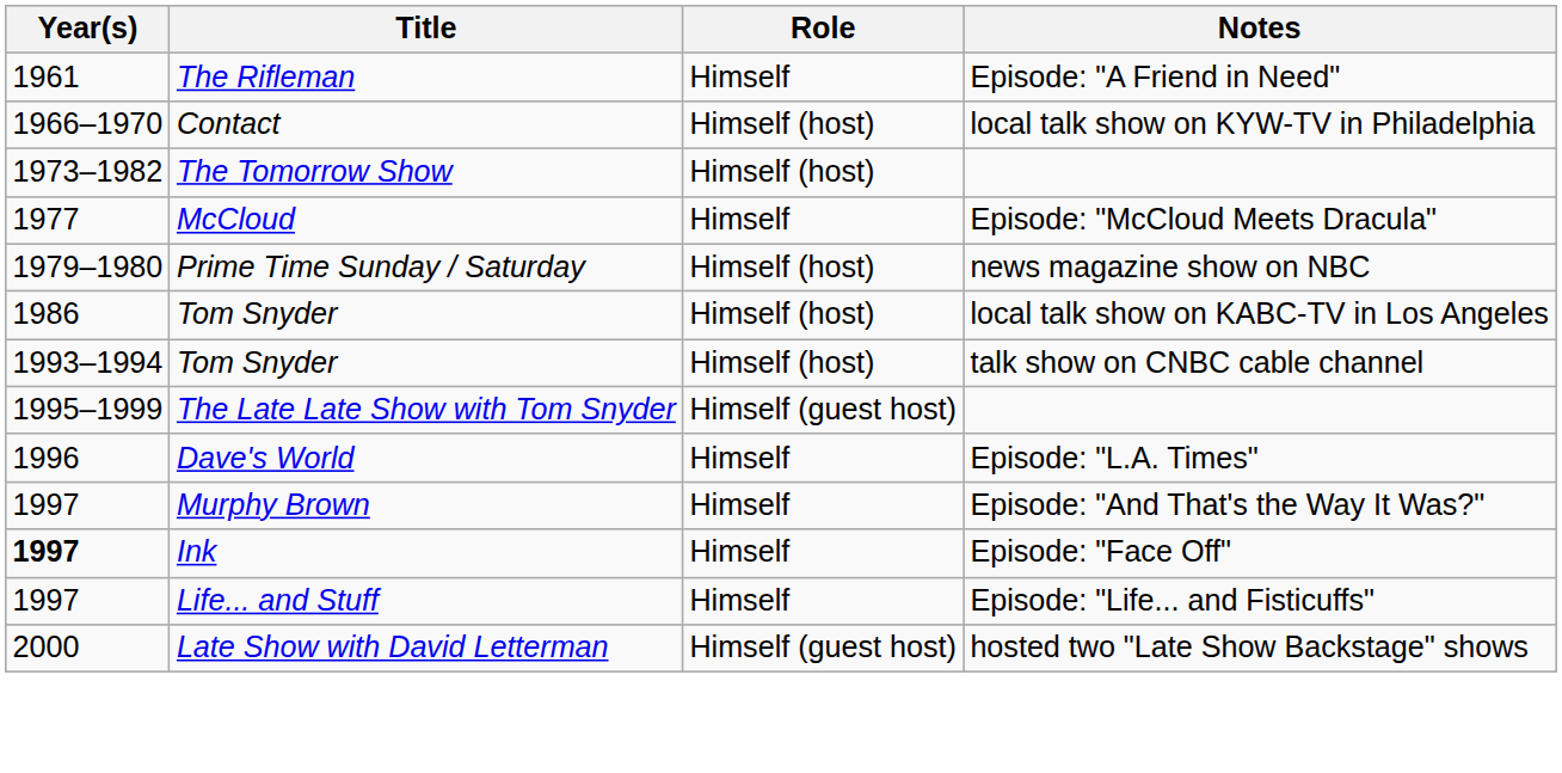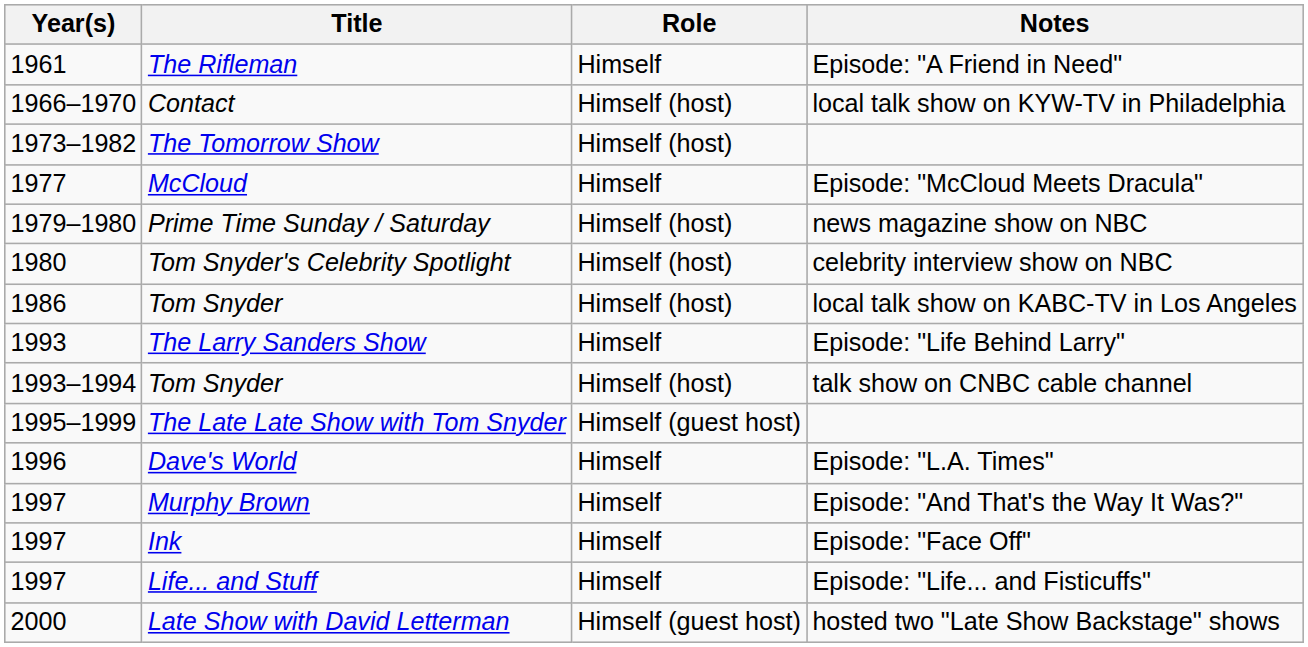+ row: 1980 | Tom Snyder's Celebrity Spotlight | Himself (host) | celebrity interview show on NBC
+ row: 1993 | The Larry Sanders Show | Himself | Episode: "Life Behind Larry"
Ink | Year(s): bold -> normal
